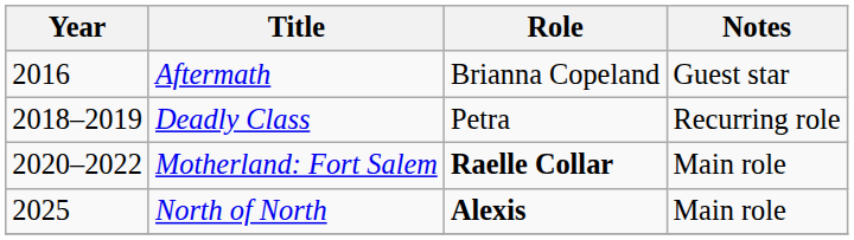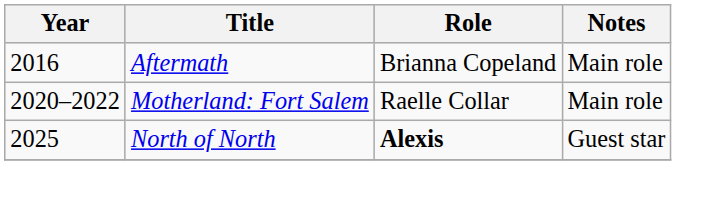Aftermath | Notes: Guest star -> Main role
- row: 2018–2019 | Deadly Class | Petra | Recurring role
Motherland: Fort Salem | Role: bold -> normal
North of North | Notes: Main role -> Guest star
